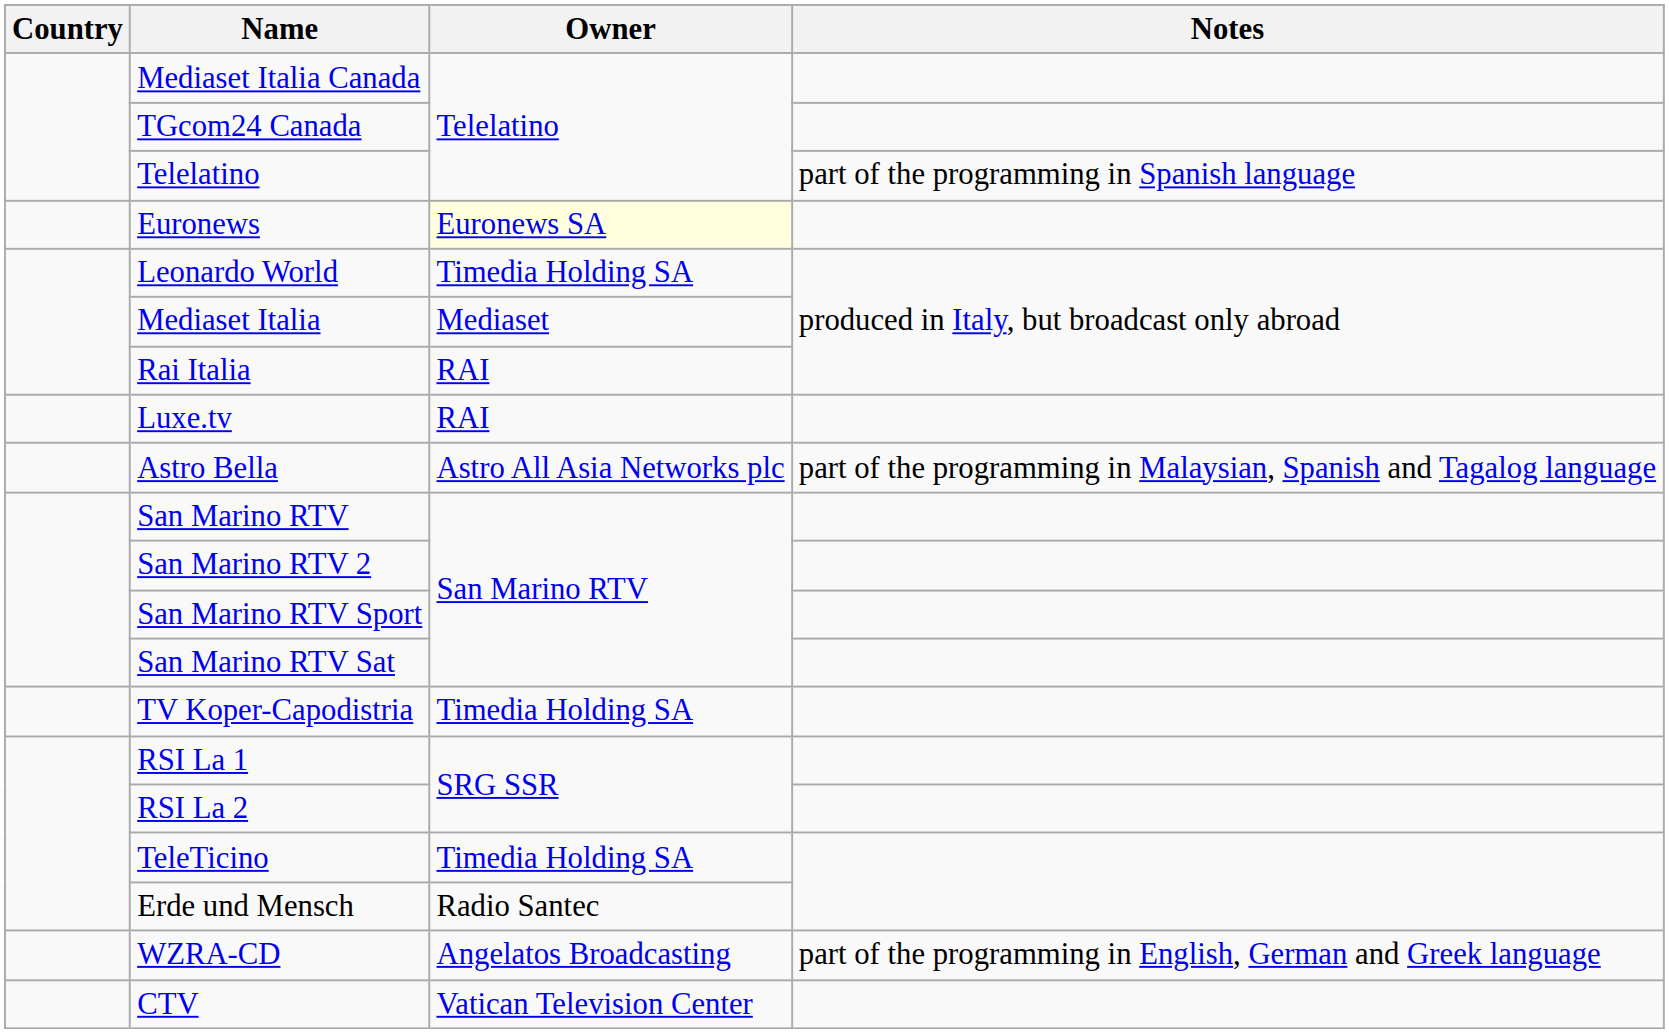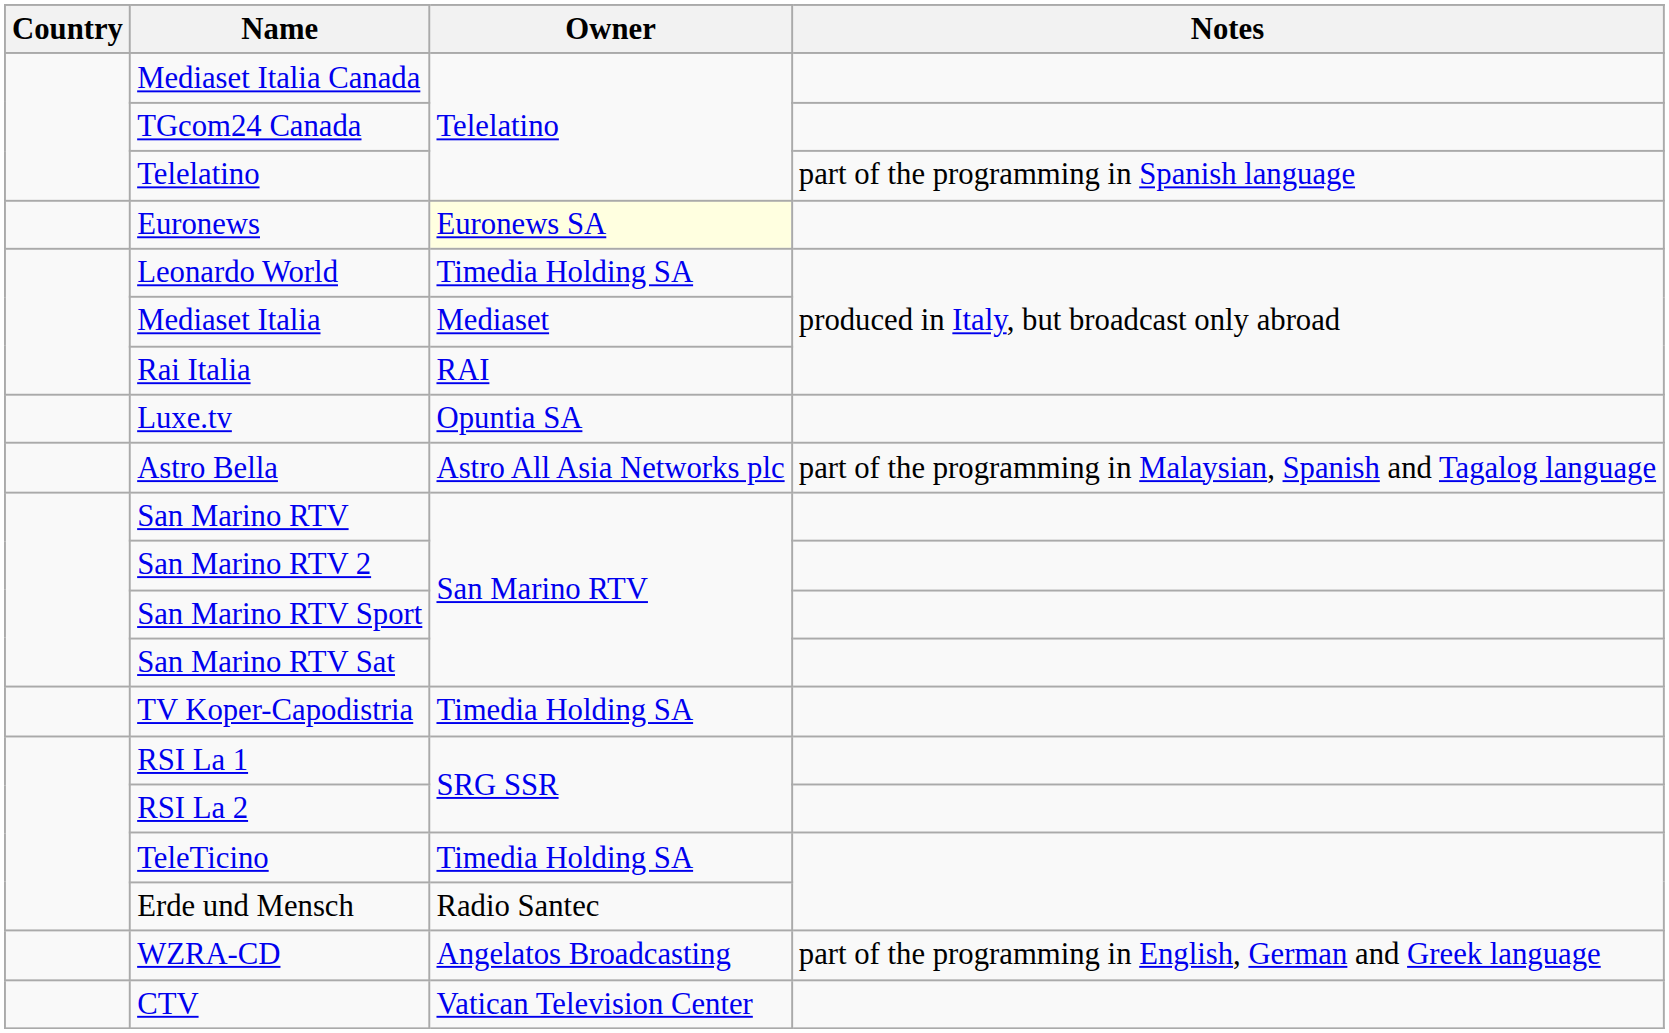Luxe.tv | Owner: RAI -> Opuntia SA
